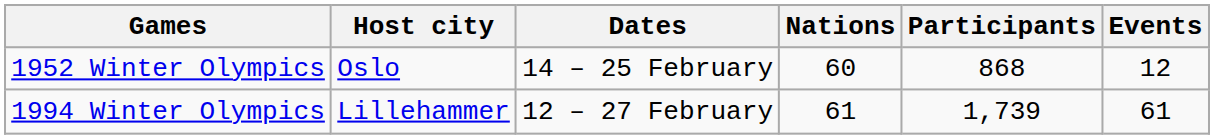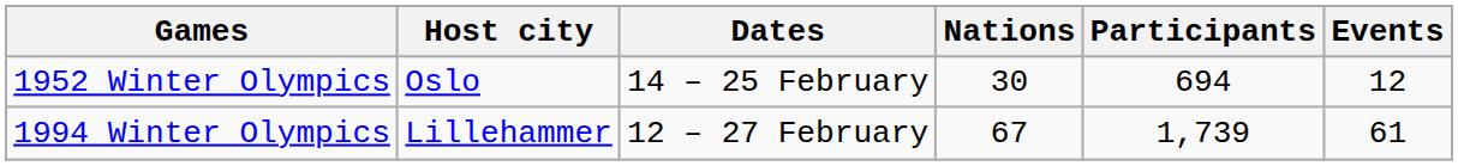1952 Winter Olympics | Nations: 60 -> 30
1952 Winter Olympics | Participants: 868 -> 694
1994 Winter Olympics | Nations: 61 -> 67
